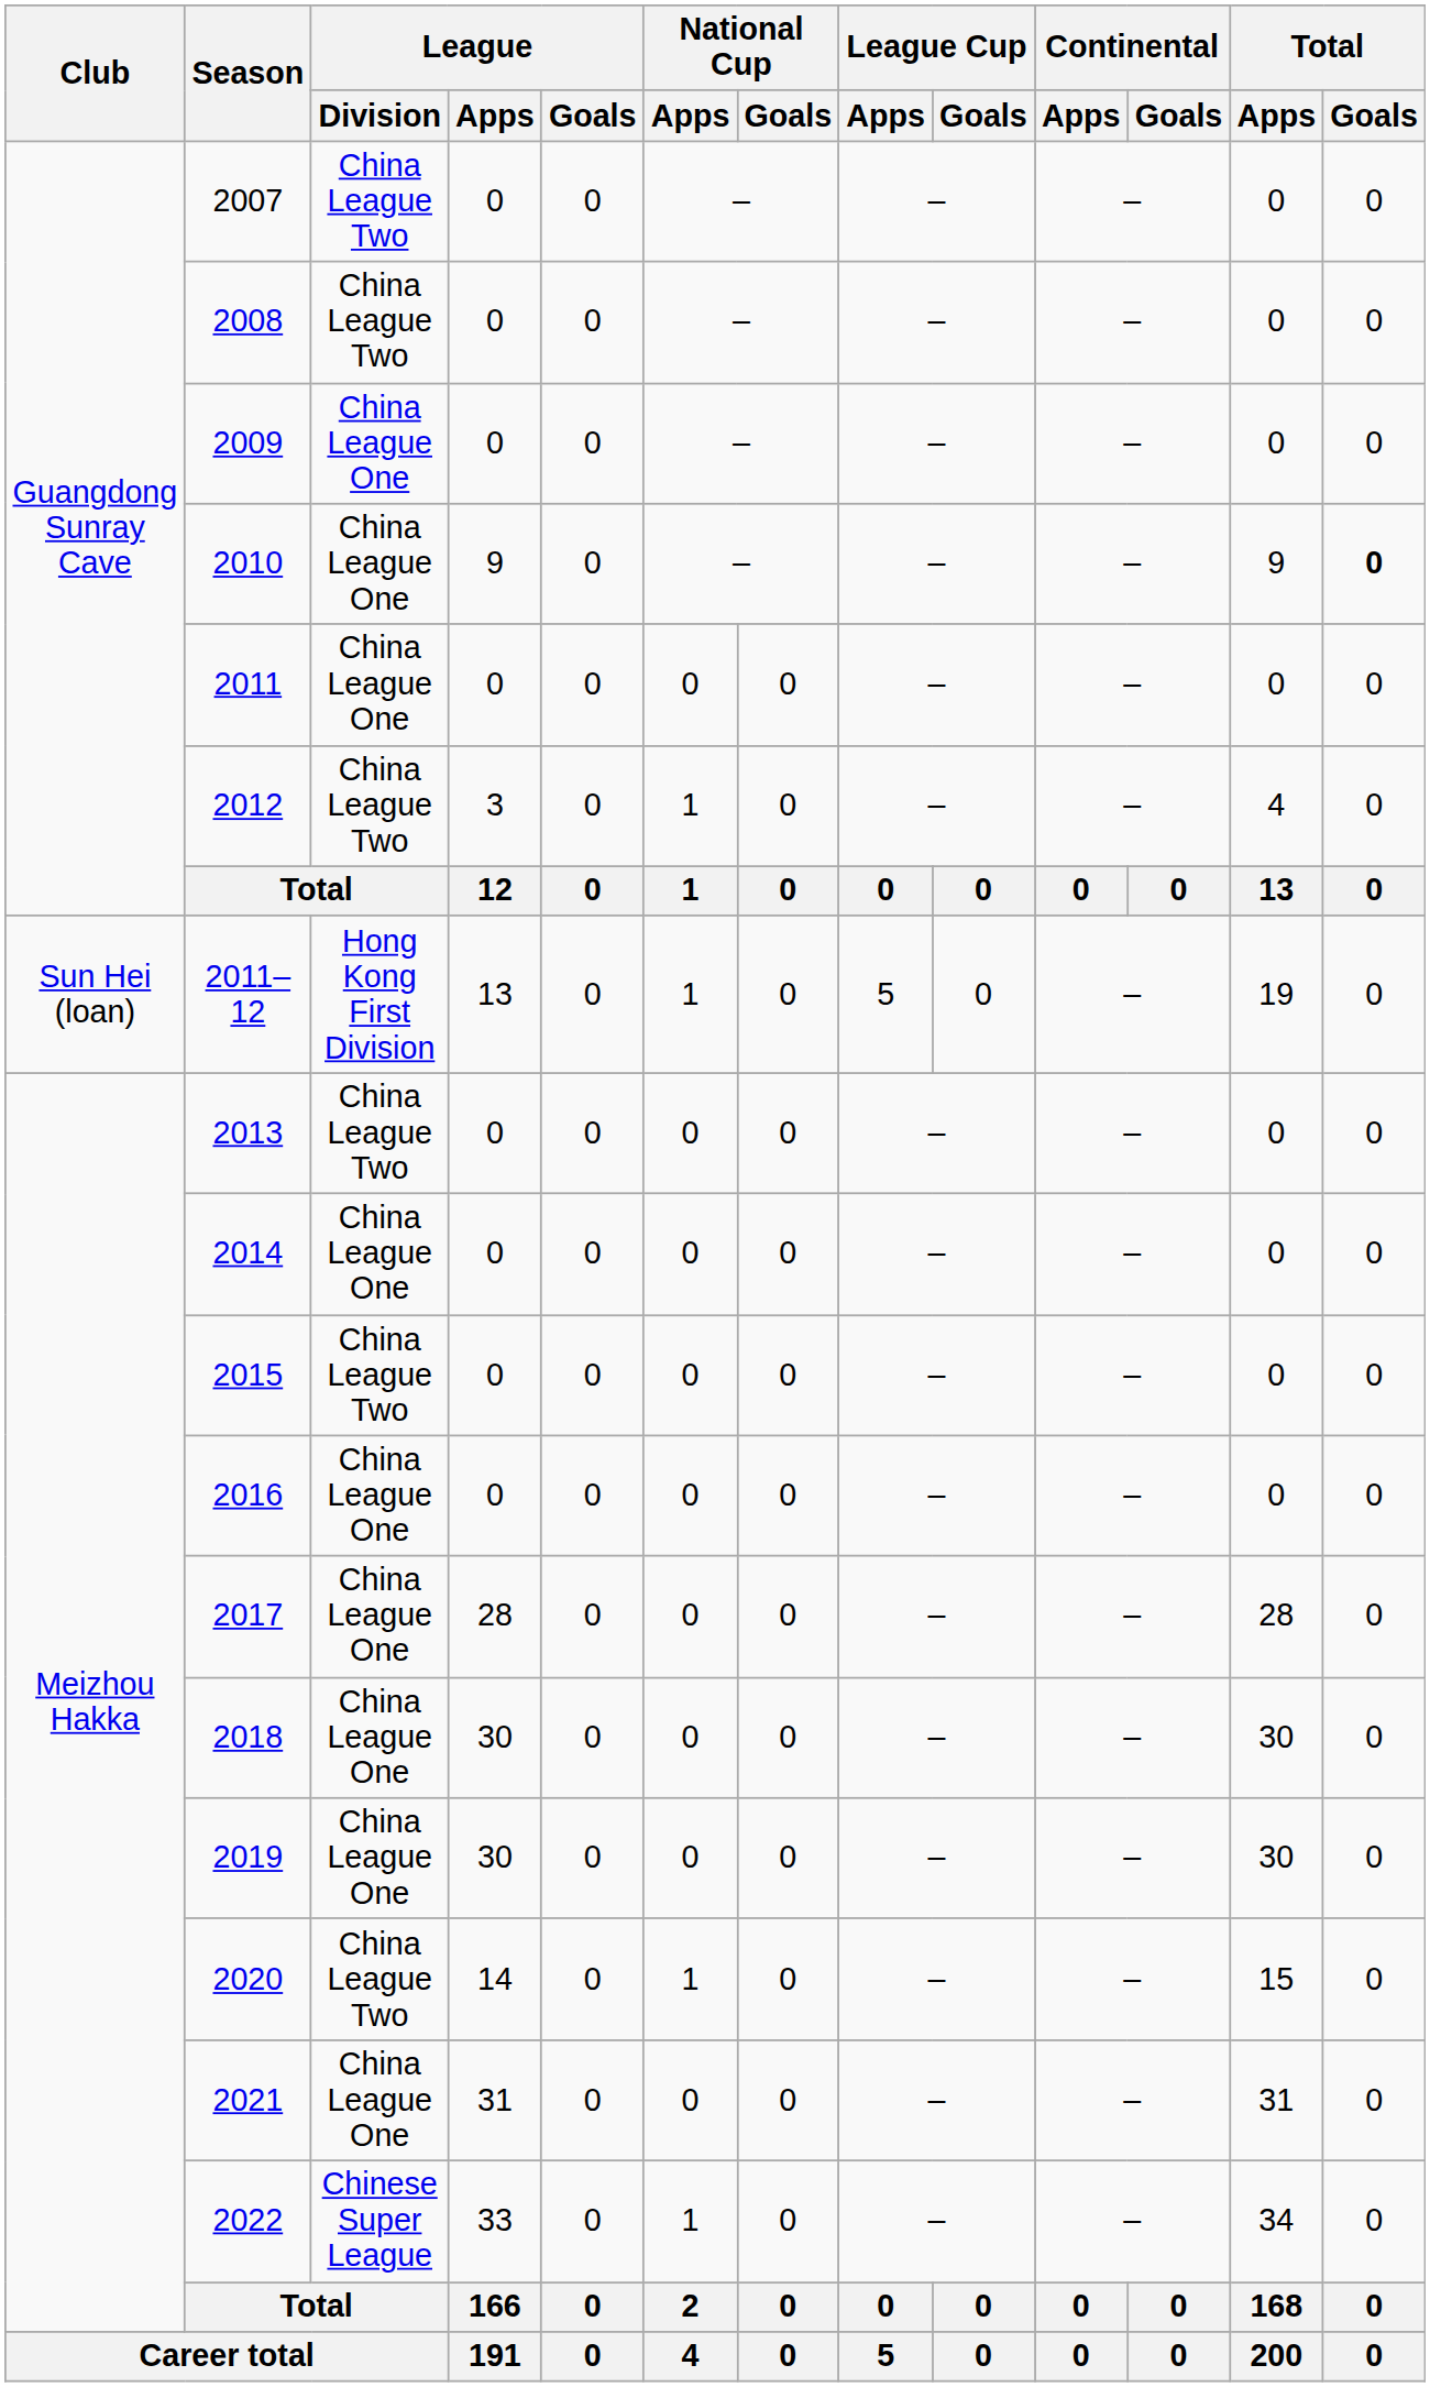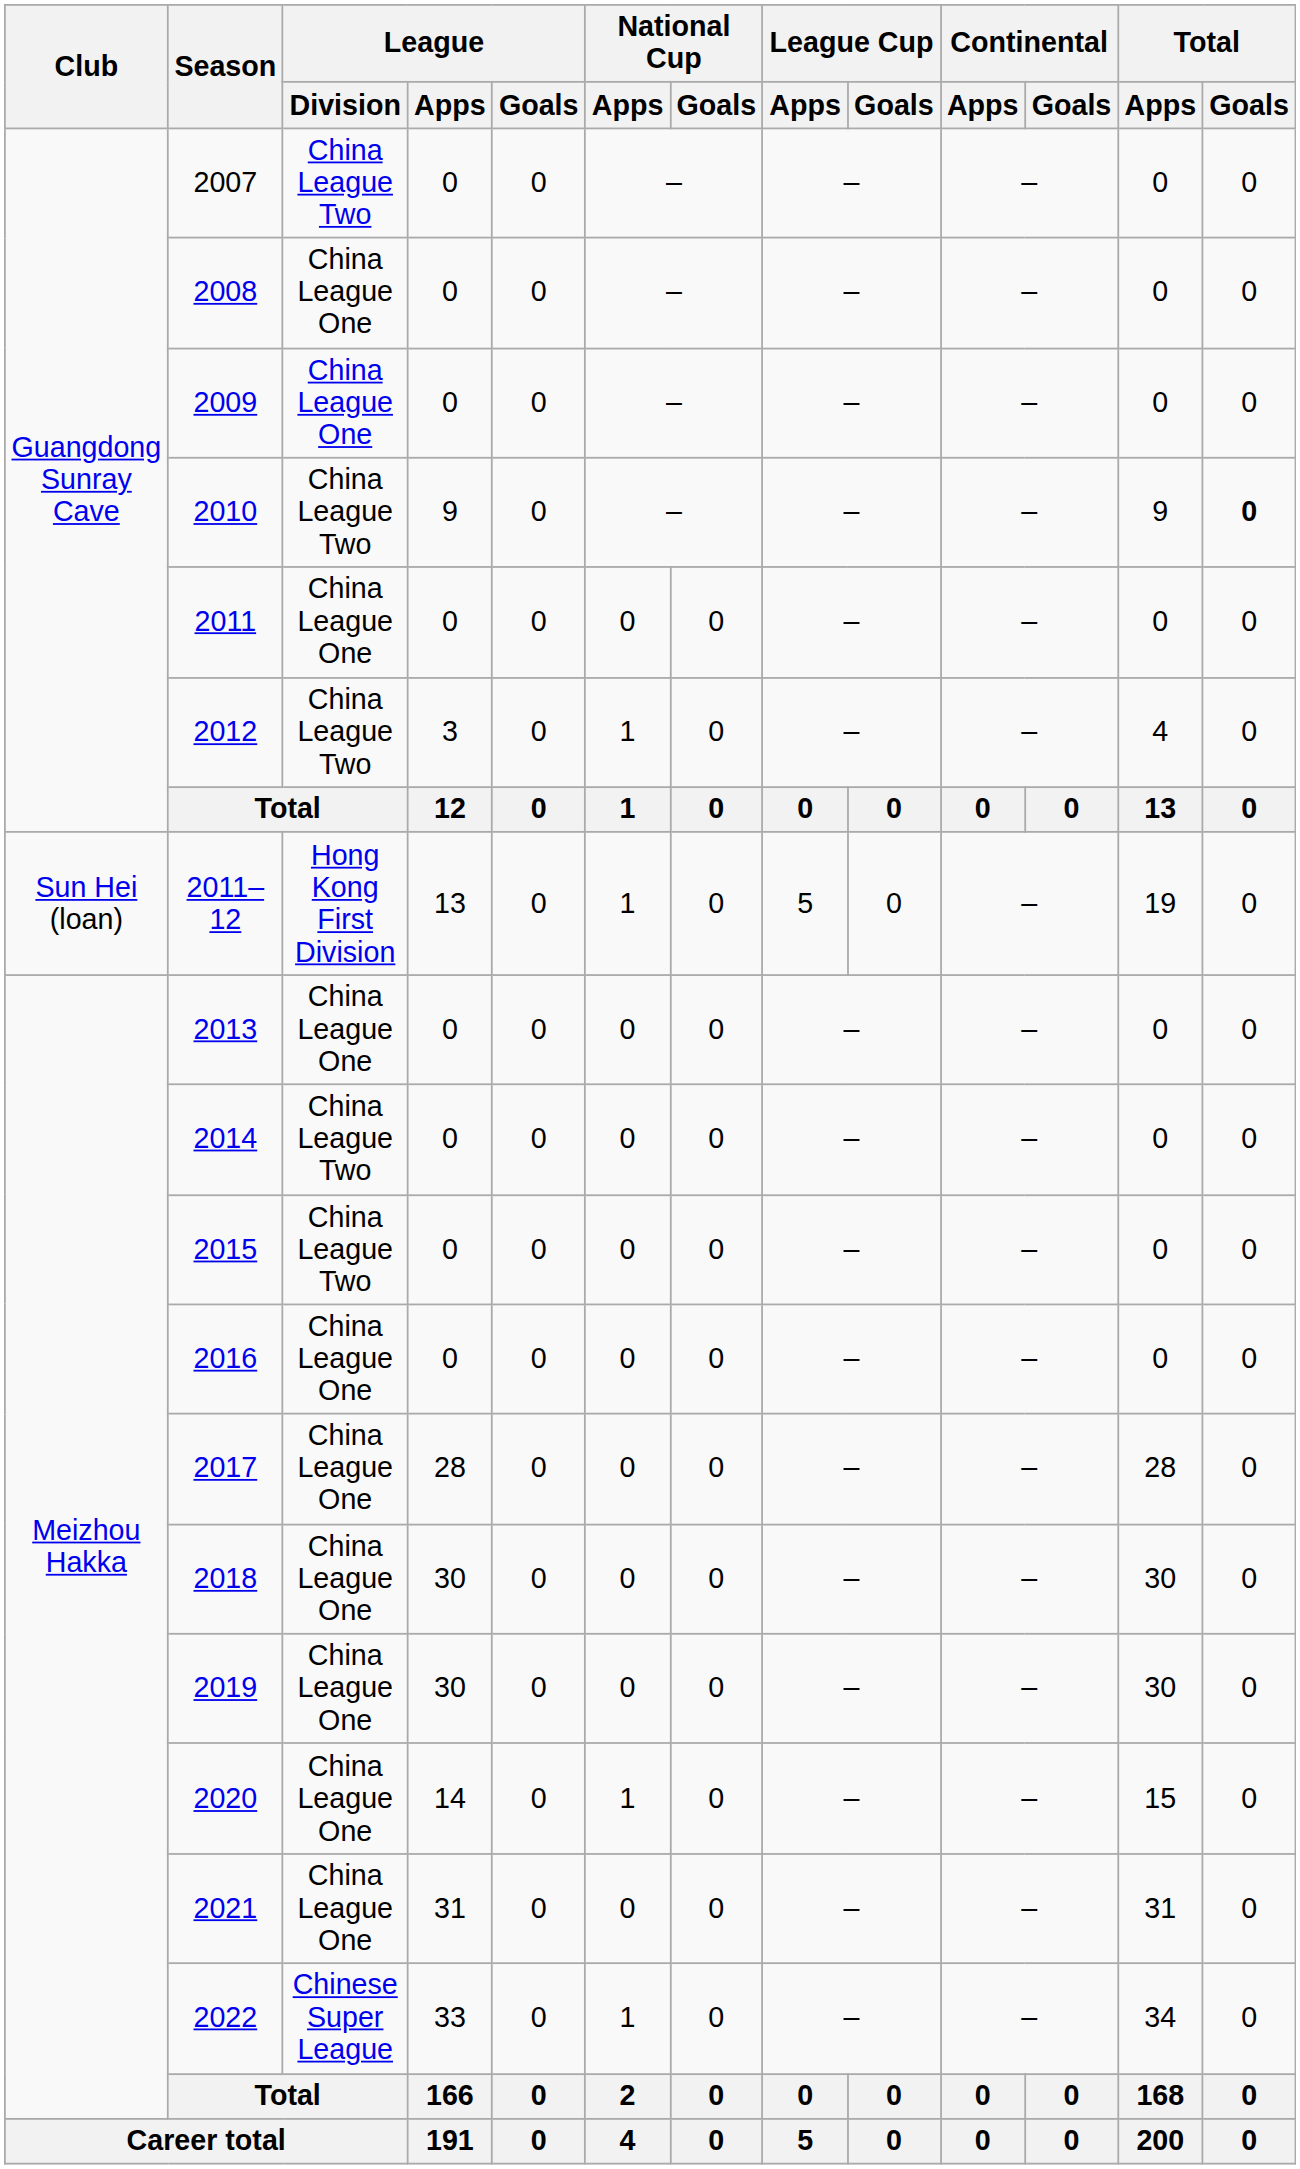2008 | League / Division: China League Two -> China League One
2010 | League / Division: China League One -> China League Two
2013 | League / Division: China League Two -> China League One
2014 | League / Division: China League One -> China League Two
2020 | League / Division: China League Two -> China League One
